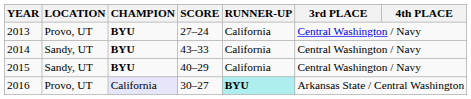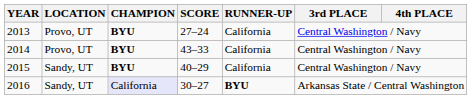2014 | LOCATION: Sandy, UT -> Provo, UT
2016 | LOCATION: Provo, UT -> Sandy, UT
2016 | RUNNER-UP: paleturquoise background -> no background
